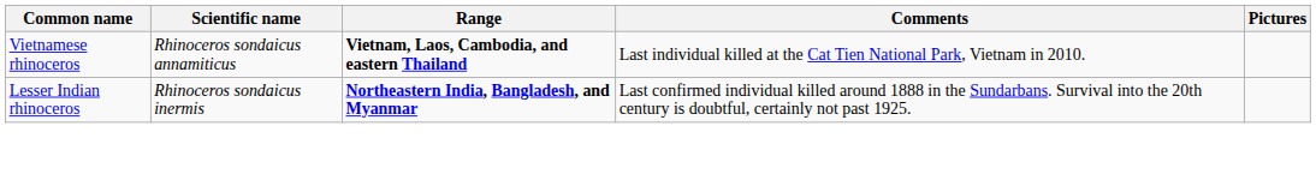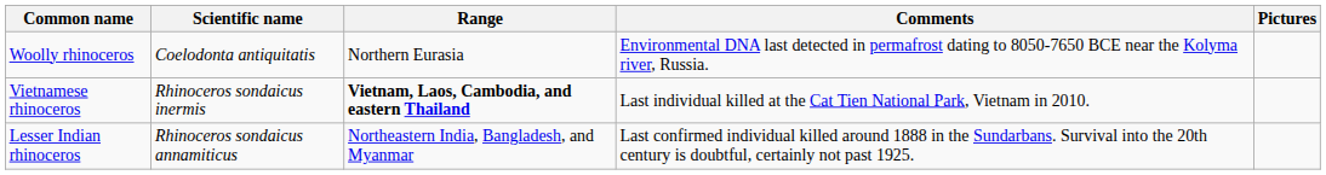+ row: Woolly rhinoceros | Coelodonta antiquitatis | Northern Eurasia | Environmental DNA last detected in permafrost dating to 8050-7650 BCE near the Kolyma river, Russia.
Vietnamese rhinoceros | Scientific name: Rhinoceros sondaicus annamiticus -> Rhinoceros sondaicus inermis
Lesser Indian rhinoceros | Scientific name: Rhinoceros sondaicus inermis -> Rhinoceros sondaicus annamiticus
Lesser Indian rhinoceros | Range: bold -> normal
